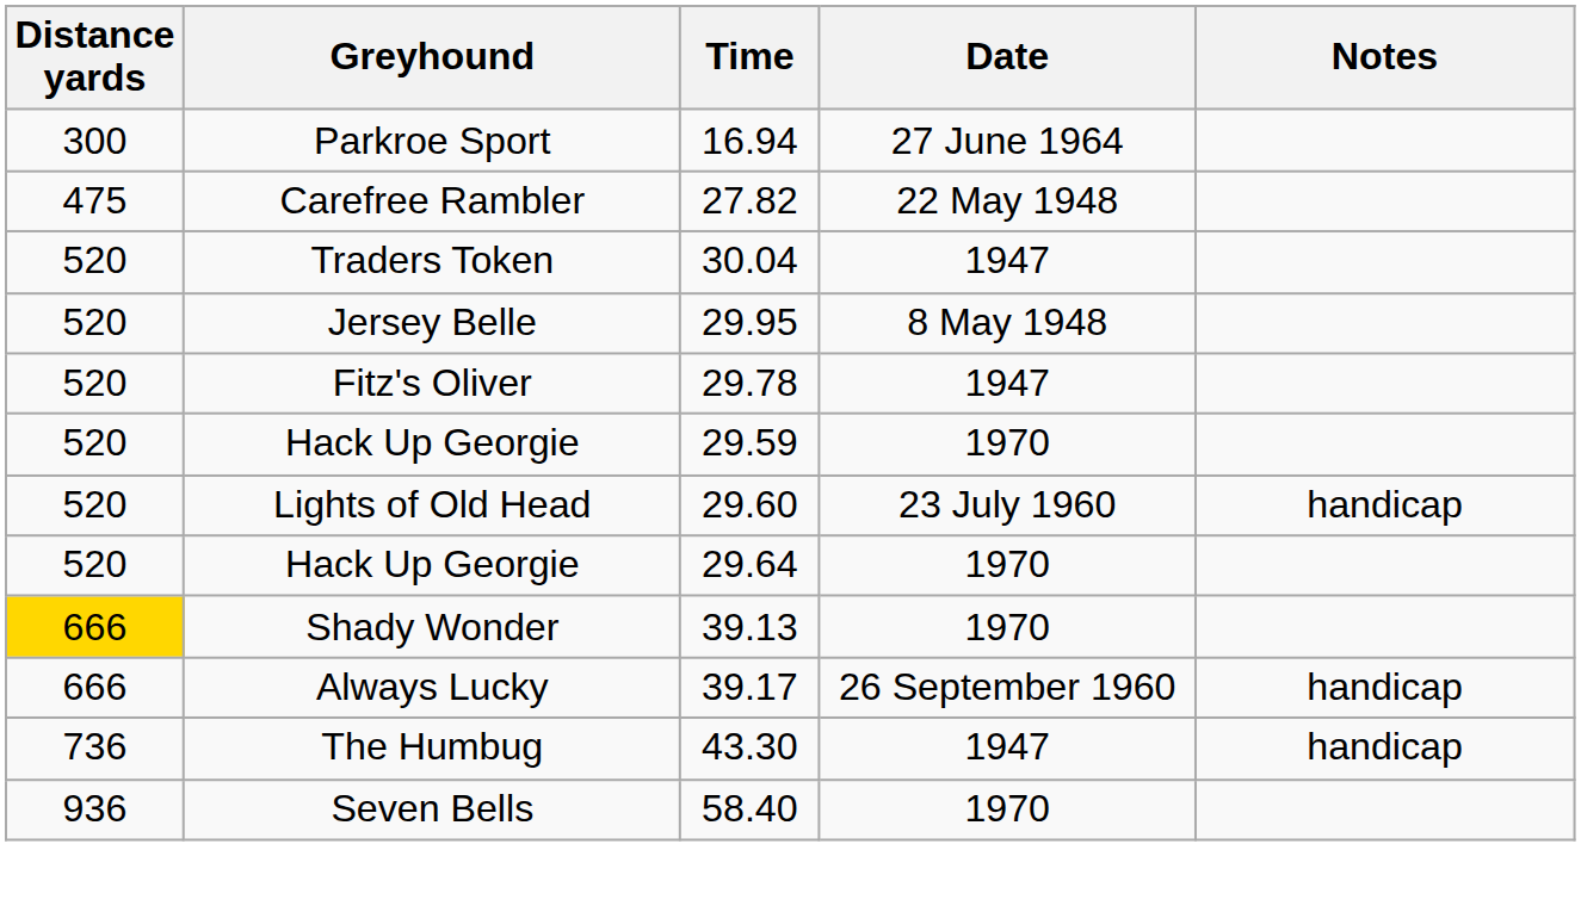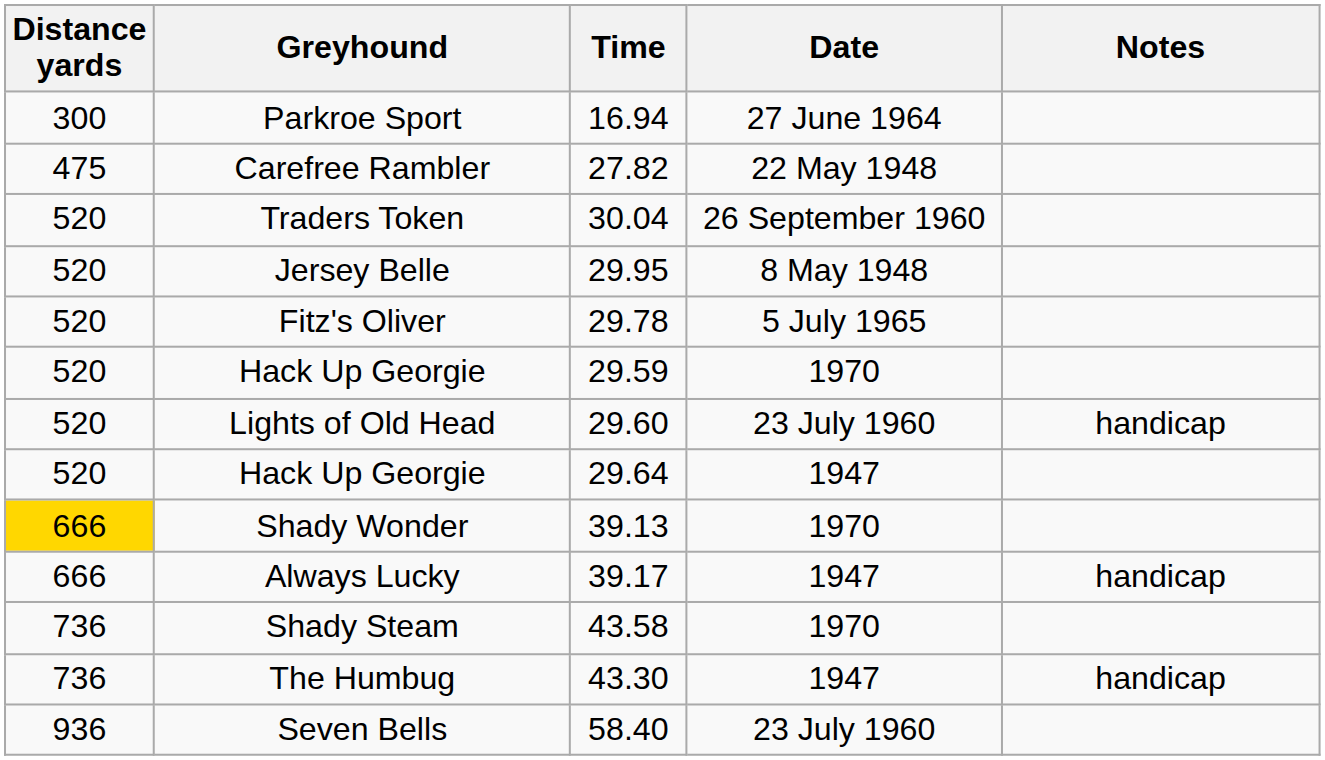Traders Token | Date: 1947 -> 26 September 1960
Fitz's Oliver | Date: 1947 -> 5 July 1965
Hack Up Georgie / 29.64 | Date: 1970 -> 1947
Always Lucky | Date: 26 September 1960 -> 1947
+ row: 736 | Shady Steam | 43.58 | 1970
Seven Bells | Date: 1970 -> 23 July 1960
